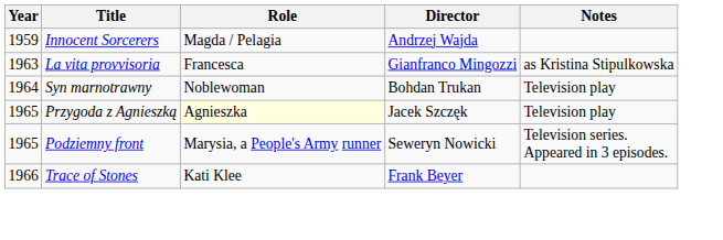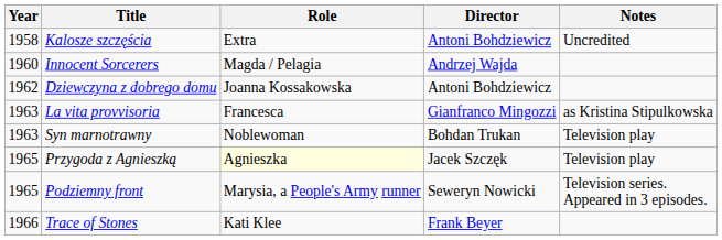+ row: 1958 | Kalosze szczęścia | Extra | Antoni Bohdziewicz | Uncredited
Innocent Sorcerers | Year: 1959 -> 1960
+ row: 1962 | Dziewczyna z dobrego domu | Joanna Kossakowska | Antoni Bohdziewicz
Syn marnotrawny | Year: 1964 -> 1963
